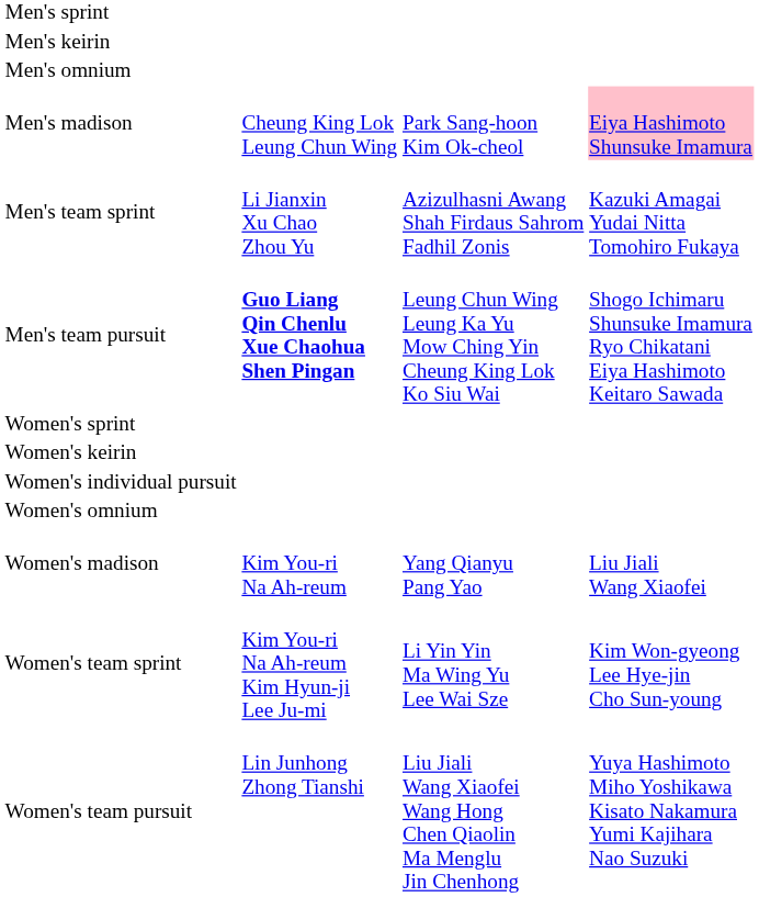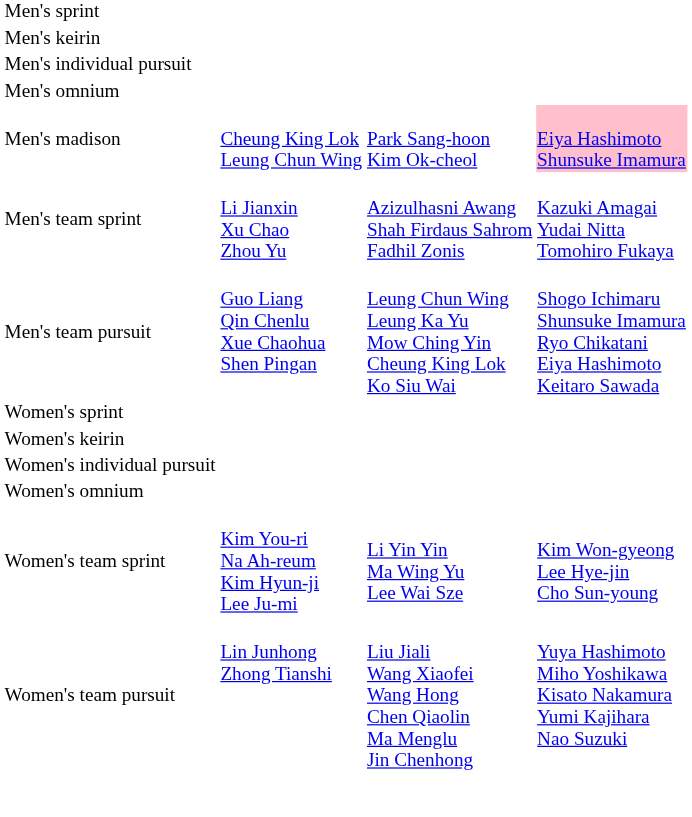+ row: Men's individual pursuit
Men's team pursuit | column 2: bold -> normal
- row: Women's madison | Kim You-ri Na Ah-reum | Yang Qianyu Pang Yao | Liu Jiali Wang Xiaofei
